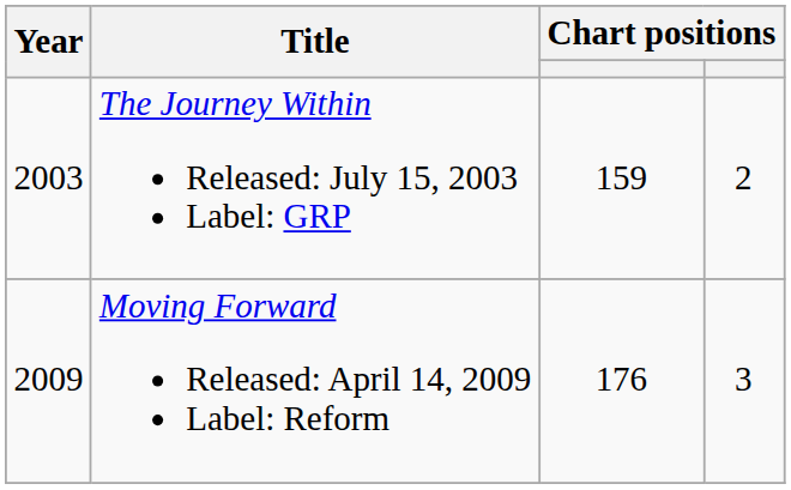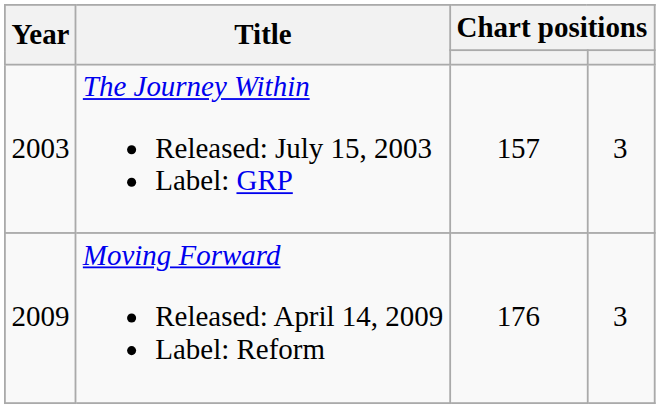The Journey Within Released: July 15, 2003 Label: GRP | column 3: 159 -> 157
The Journey Within Released: July 15, 2003 Label: GRP | column 4: 2 -> 3
